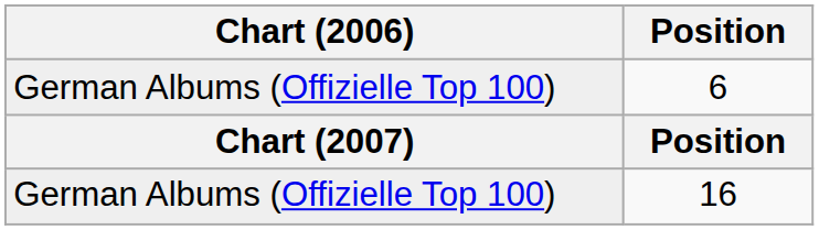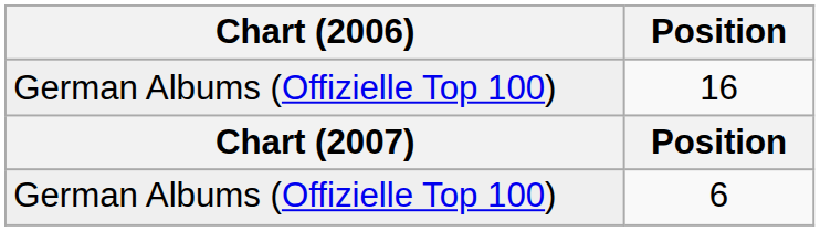rows swapped: 16 <-> 6
